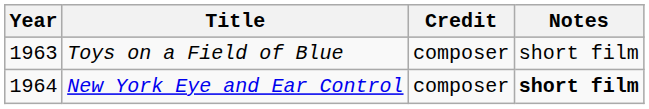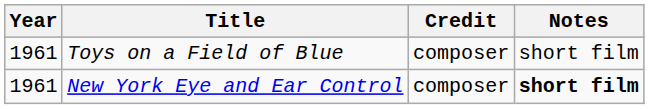Toys on a Field of Blue | Year: 1963 -> 1961
New York Eye and Ear Control | Year: 1964 -> 1961
